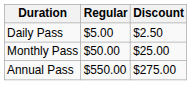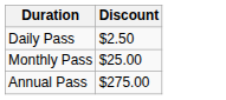- column: Regular | $5.00 | $50.00 | $550.00
